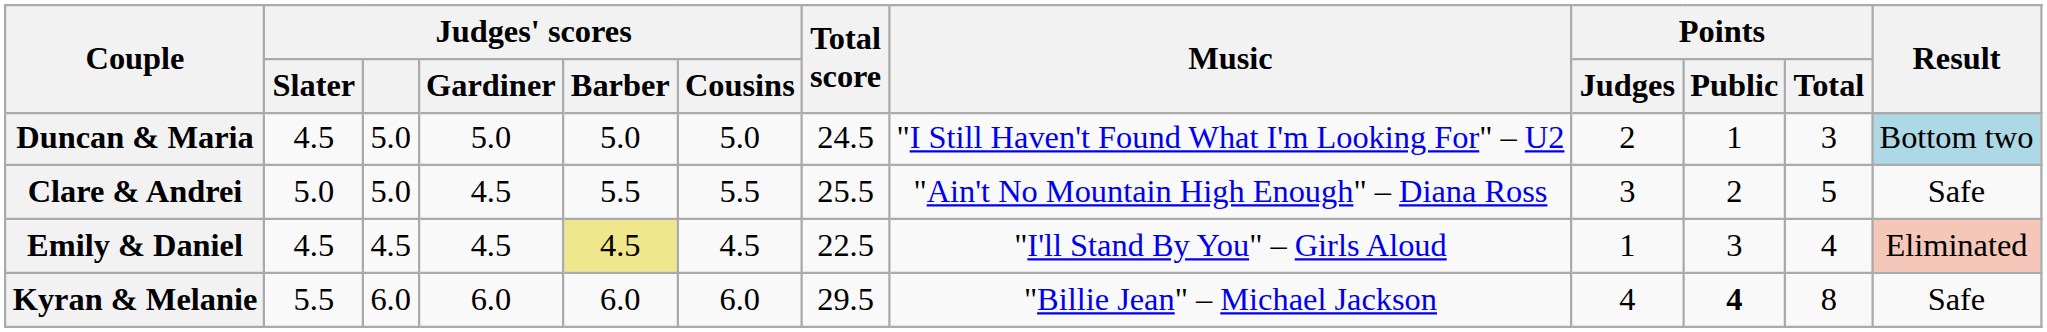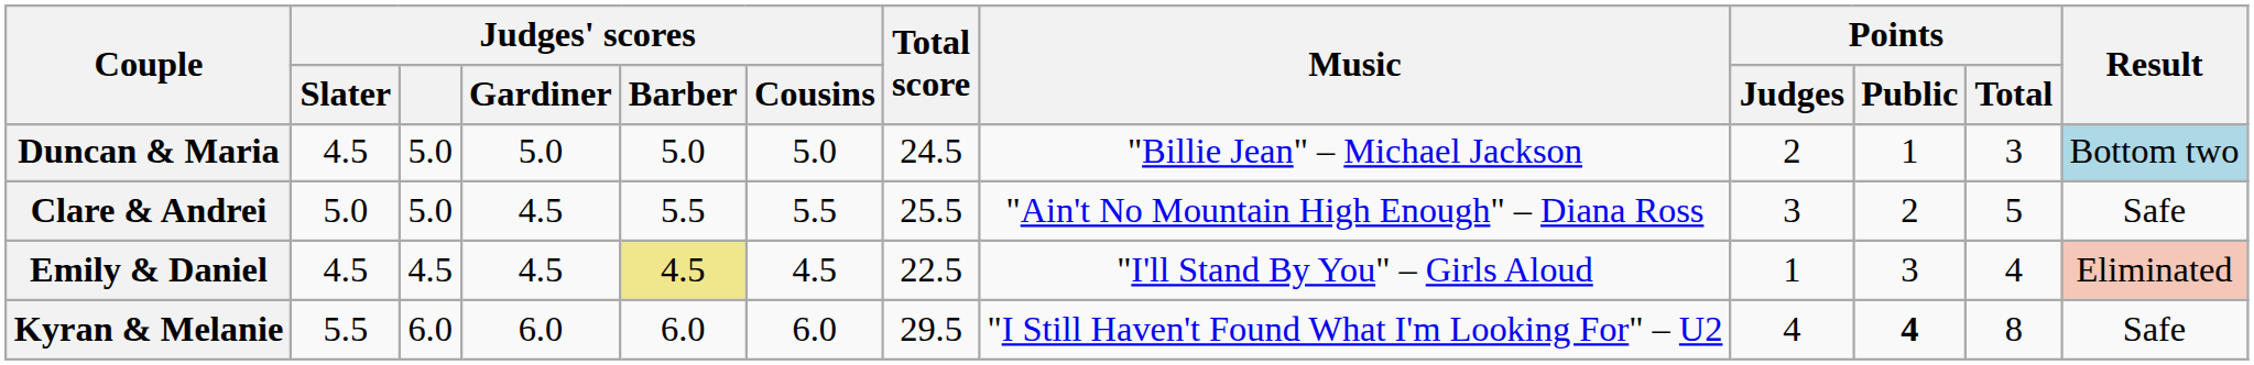Duncan & Maria | Music: "I Still Haven't Found What I'm Looking For" – U2 -> "Billie Jean" – Michael Jackson
Kyran & Melanie | Music: "Billie Jean" – Michael Jackson -> "I Still Haven't Found What I'm Looking For" – U2
